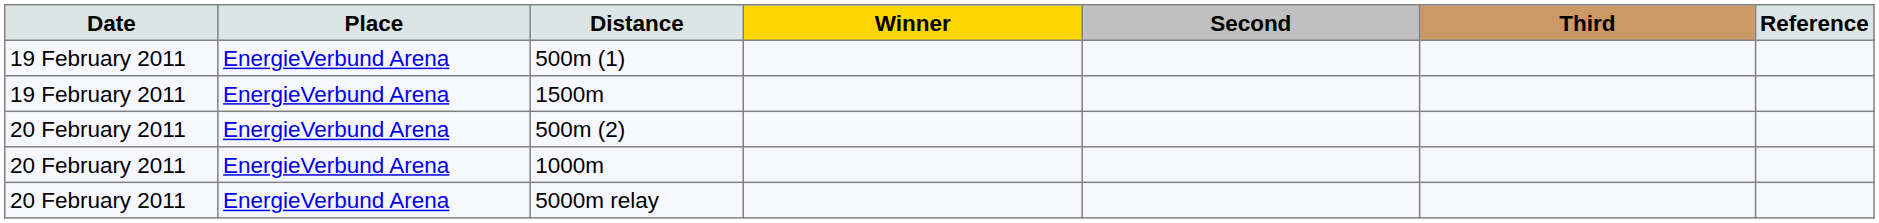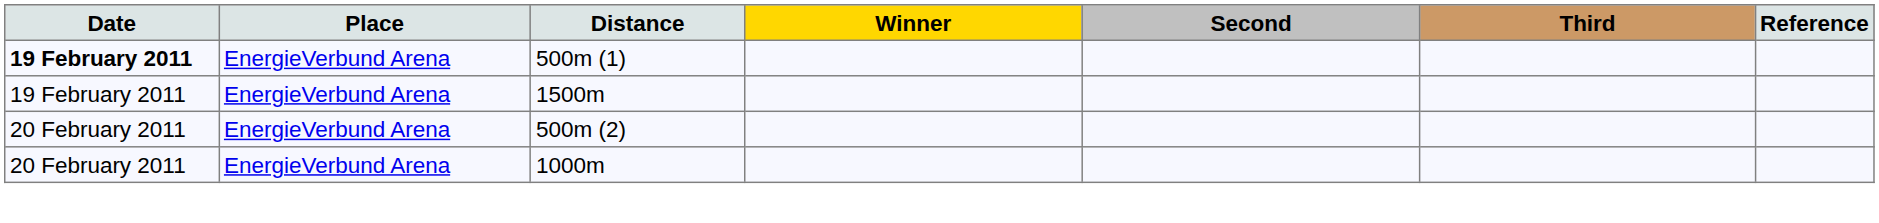500m (1) | Date: normal -> bold
- row: 20 February 2011 | EnergieVerbund Arena | 5000m relay
